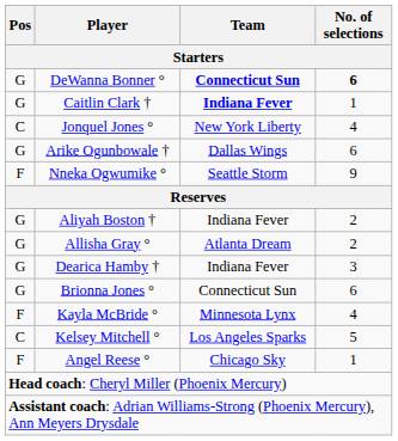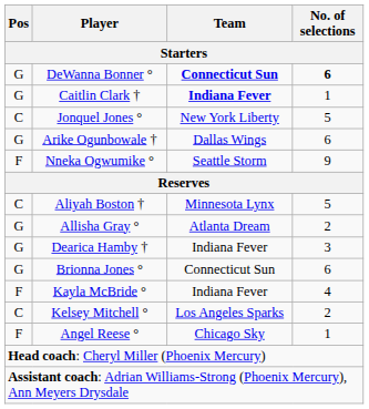Jonquel Jones ° | No. of selections: 4 -> 5
Aliyah Boston † | Pos: G -> C
Aliyah Boston † | Team: Indiana Fever -> Minnesota Lynx
Aliyah Boston † | No. of selections: 2 -> 5
Kayla McBride ° | Team: Minnesota Lynx -> Indiana Fever
Kelsey Mitchell ° | No. of selections: 5 -> 2
